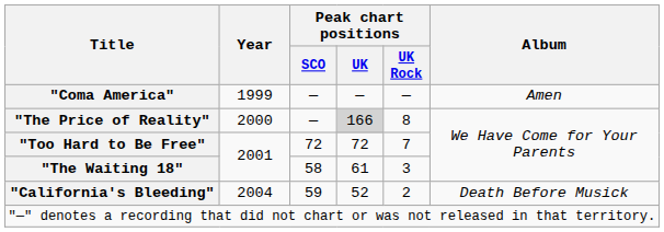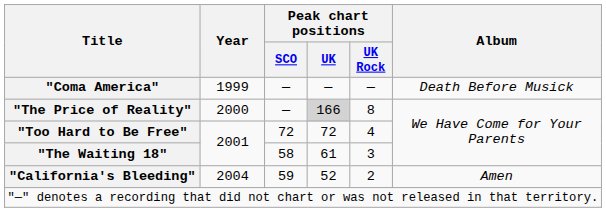"Coma America" | Album: Amen -> Death Before Musick
"Too Hard to Be Free" | Peak chart positions / UK Rock: 7 -> 4
"California's Bleeding" | Album: Death Before Musick -> Amen
